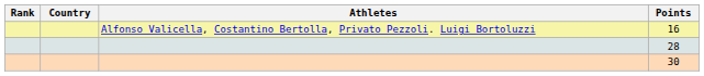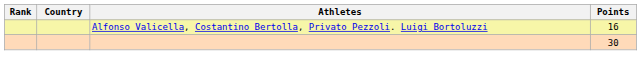- row: 28
